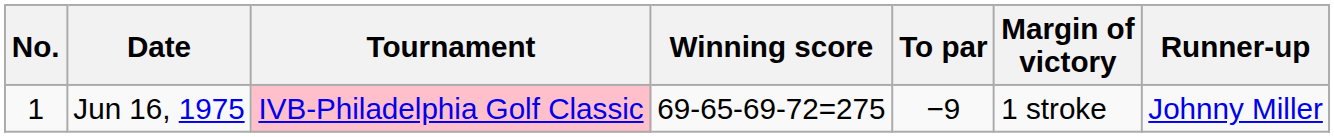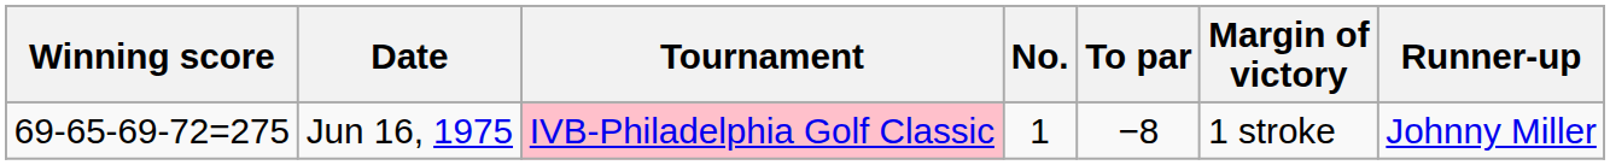columns swapped: No. <-> Winning score
Jun 16, 1975 | To par: −9 -> −8
